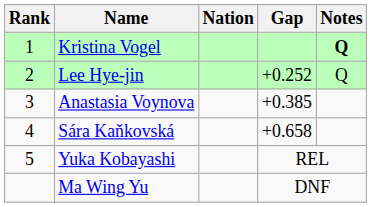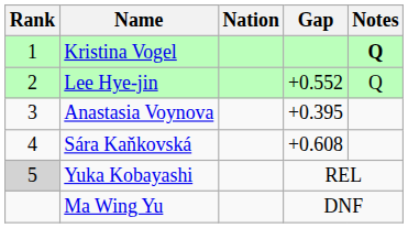Lee Hye-jin | Gap: +0.252 -> +0.552
Anastasia Voynova | Gap: +0.385 -> +0.395
Sára Kaňkovská | Gap: +0.658 -> +0.608
Yuka Kobayashi | Rank: no background -> lightgrey background
